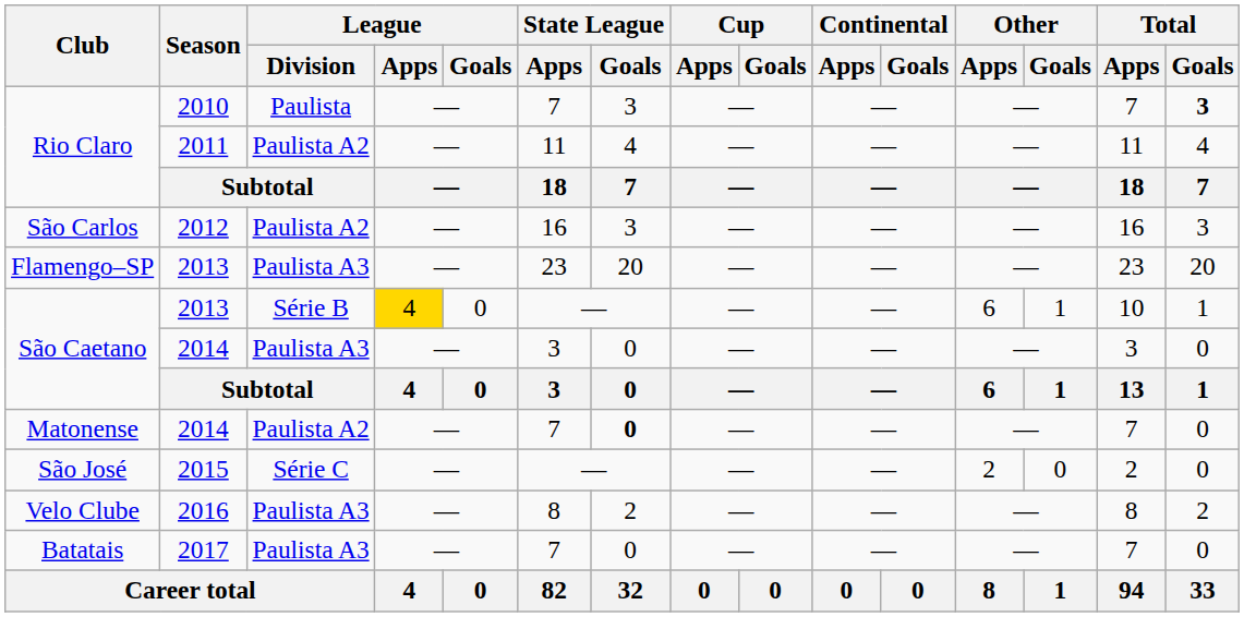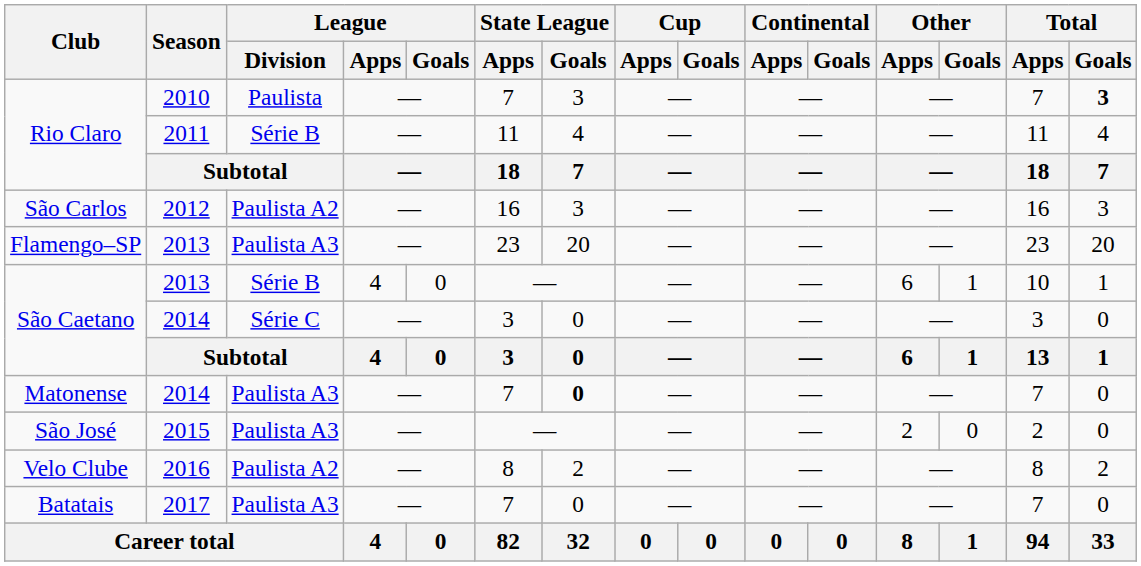Rio Claro / 2011 | League / Division: Paulista A2 -> Série B
São Caetano / 2013 | League / Apps: gold background -> no background
São Caetano / 2014 | League / Division: Paulista A3 -> Série C
Matonense | League / Division: Paulista A2 -> Paulista A3
São José | League / Division: Série C -> Paulista A3
Velo Clube | League / Division: Paulista A3 -> Paulista A2
